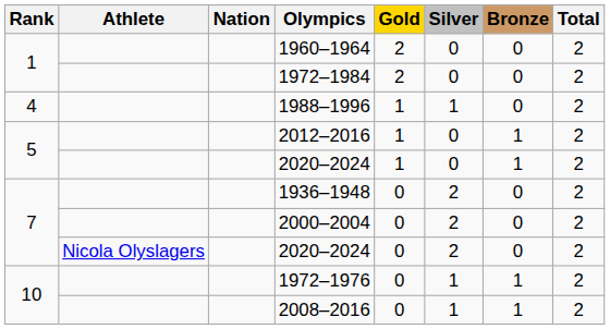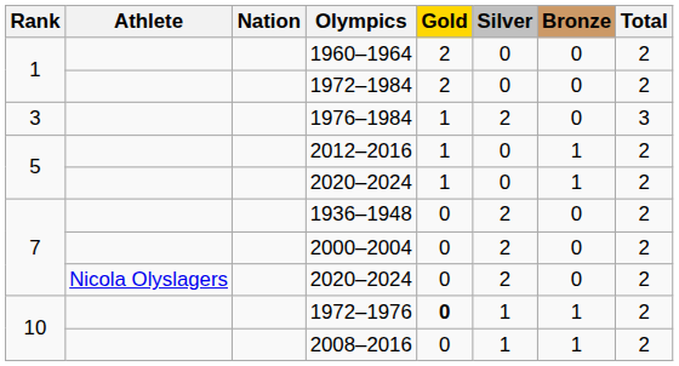+ row: 3 | 1976–1984 | 1 | 2 | 0 | 3
- row: 4 | 1988–1996 | 1 | 1 | 0 | 2
1972–1976 | Gold: normal -> bold
